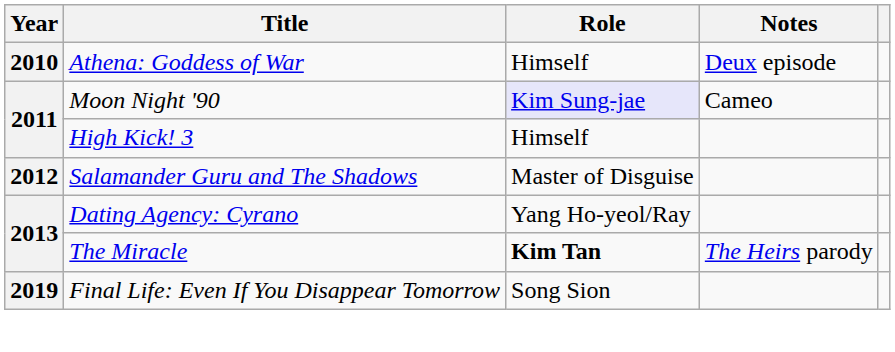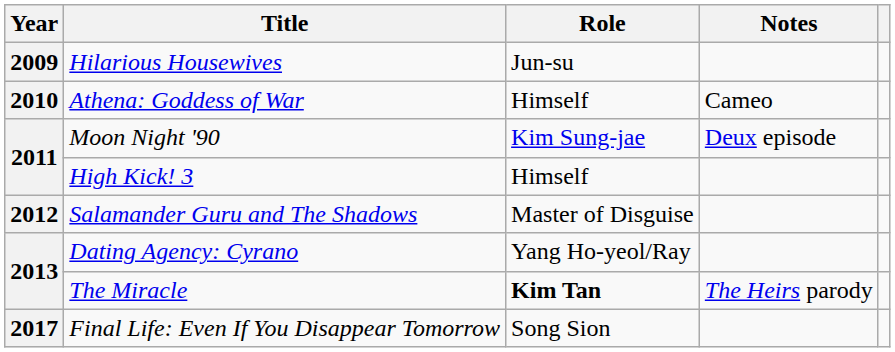+ row: 2009 | Hilarious Housewives | Jun-su
Athena: Goddess of War | Notes: Deux episode -> Cameo
Moon Night '90 | Role: lavender background -> no background
Moon Night '90 | Notes: Cameo -> Deux episode
Final Life: Even If You Disappear Tomorrow | Year: 2019 -> 2017
